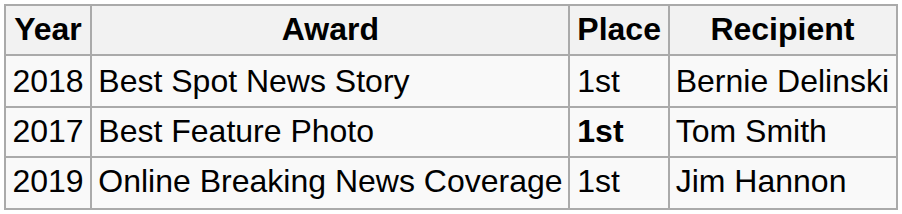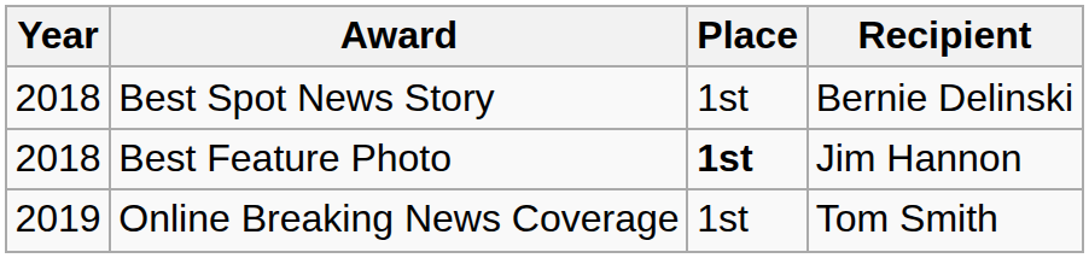Best Feature Photo | Year: 2017 -> 2018
Best Feature Photo | Recipient: Tom Smith -> Jim Hannon
Online Breaking News Coverage | Recipient: Jim Hannon -> Tom Smith
